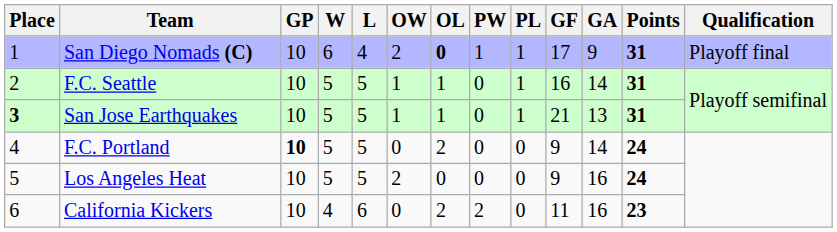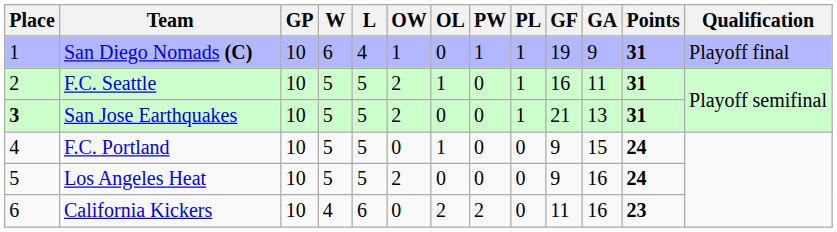San Diego Nomads (C) | OW: 2 -> 1
San Diego Nomads (C) | OL: bold -> normal
San Diego Nomads (C) | GF: 17 -> 19
F.C. Seattle | OW: 1 -> 2
F.C. Seattle | GA: 14 -> 11
San Jose Earthquakes | OW: 1 -> 2
San Jose Earthquakes | OL: 1 -> 0
F.C. Portland | GP: bold -> normal
F.C. Portland | OL: 2 -> 1
F.C. Portland | GA: 14 -> 15
